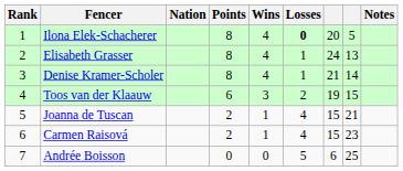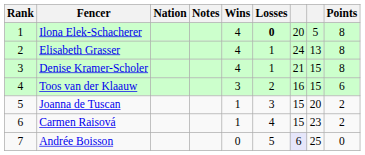columns swapped: Points <-> Notes
Denise Kramer-Scholer | column 8: 14 -> 15
Toos van der Klaauw | column 7: 19 -> 16
Joanna de Tuscan | Losses: 4 -> 3
Joanna de Tuscan | column 8: 21 -> 20
Andrée Boisson | column 7: no background -> lavender background
